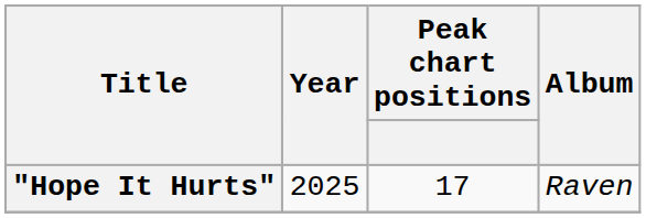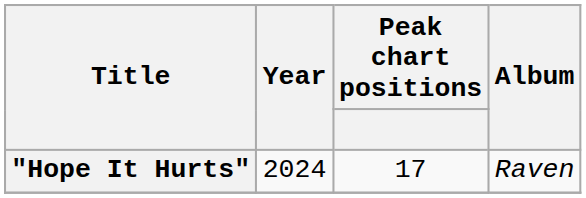"Hope It Hurts" | Year: 2025 -> 2024
